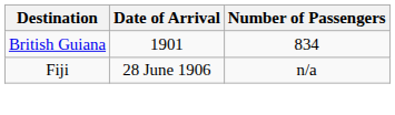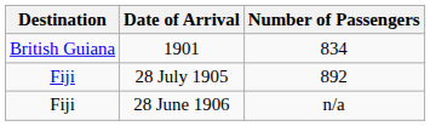+ row: Fiji | 28 July 1905 | 892
